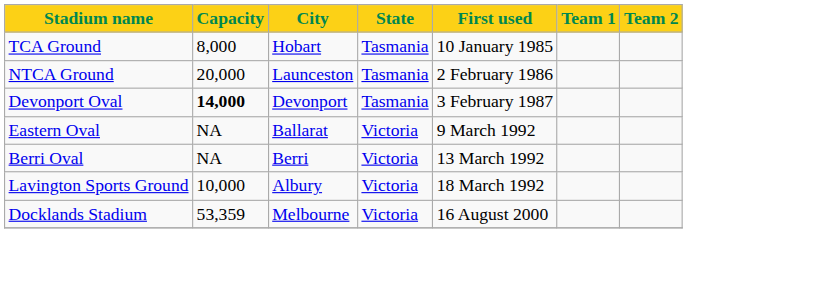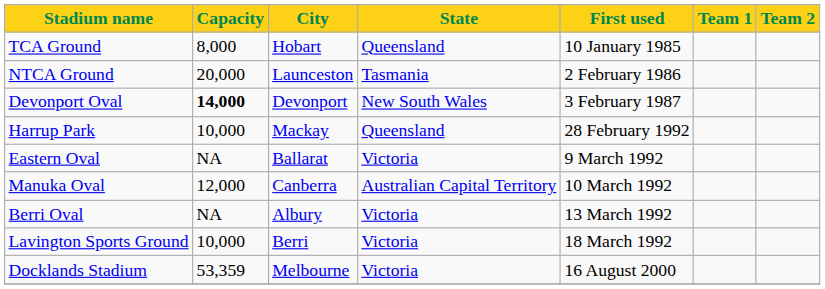TCA Ground | State: Tasmania -> Queensland
Devonport Oval | State: Tasmania -> New South Wales
+ row: Harrup Park | 10,000 | Mackay | Queensland | 28 February 1992
+ row: Manuka Oval | 12,000 | Canberra | Australian Capital Territory | 10 March 1992
Berri Oval | City: Berri -> Albury
Lavington Sports Ground | City: Albury -> Berri
